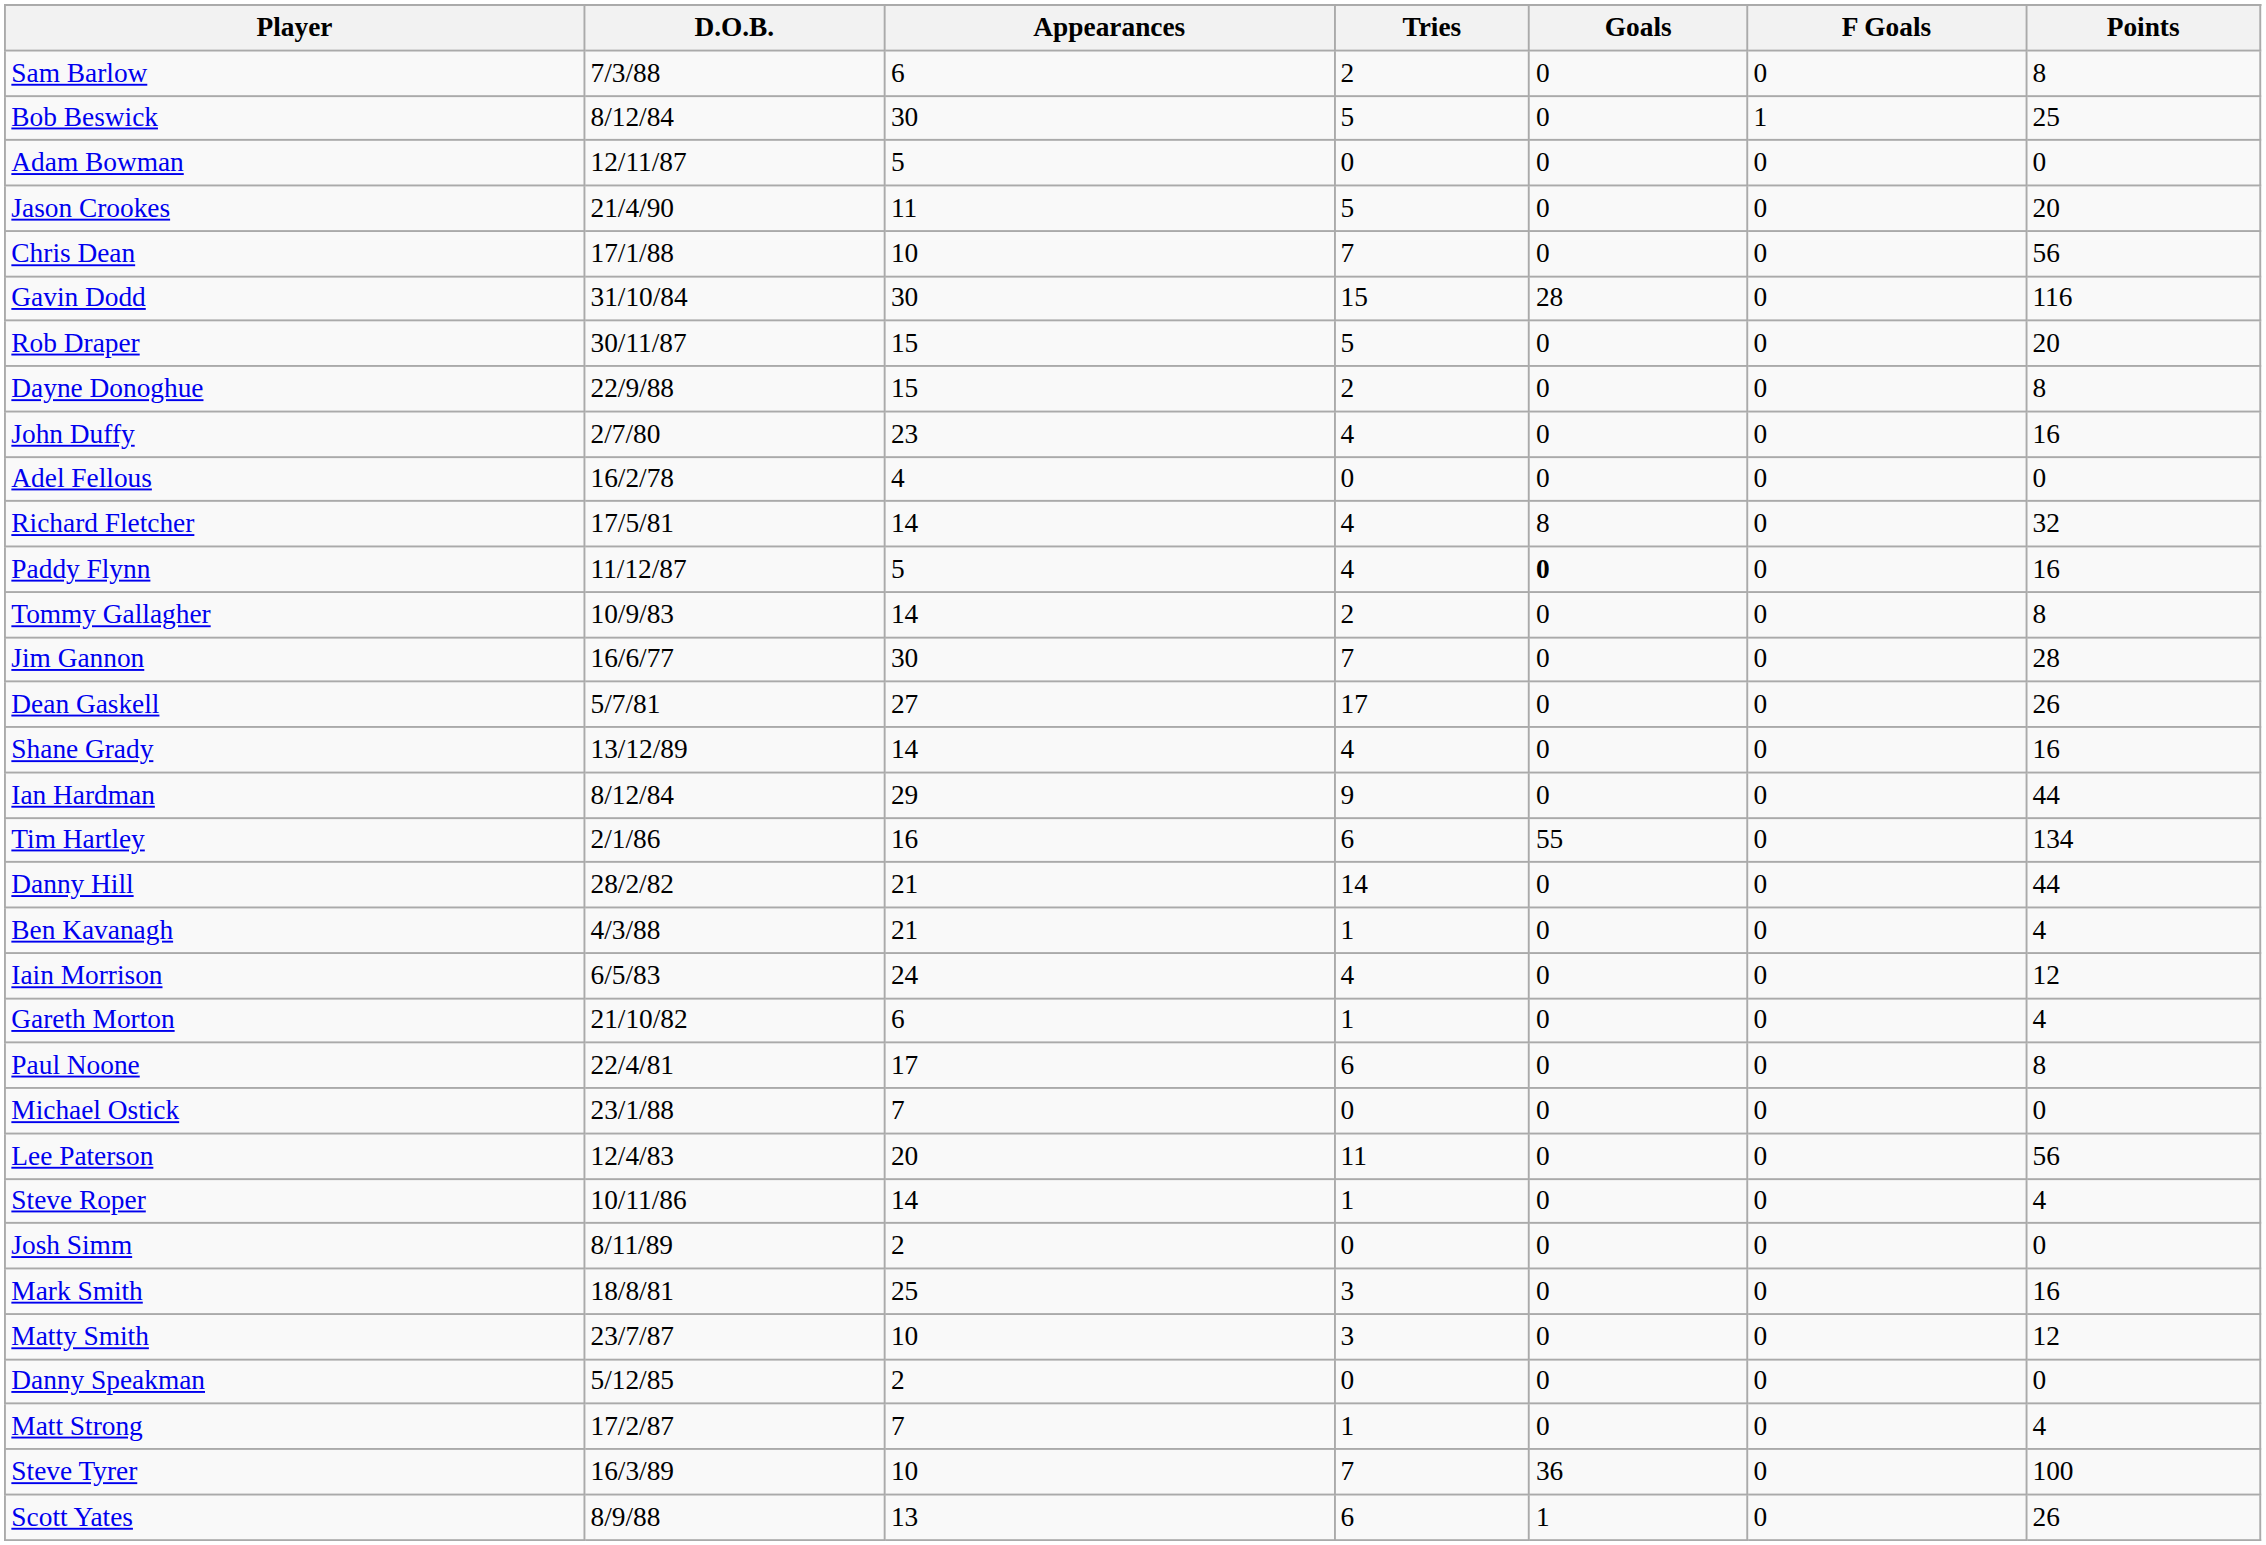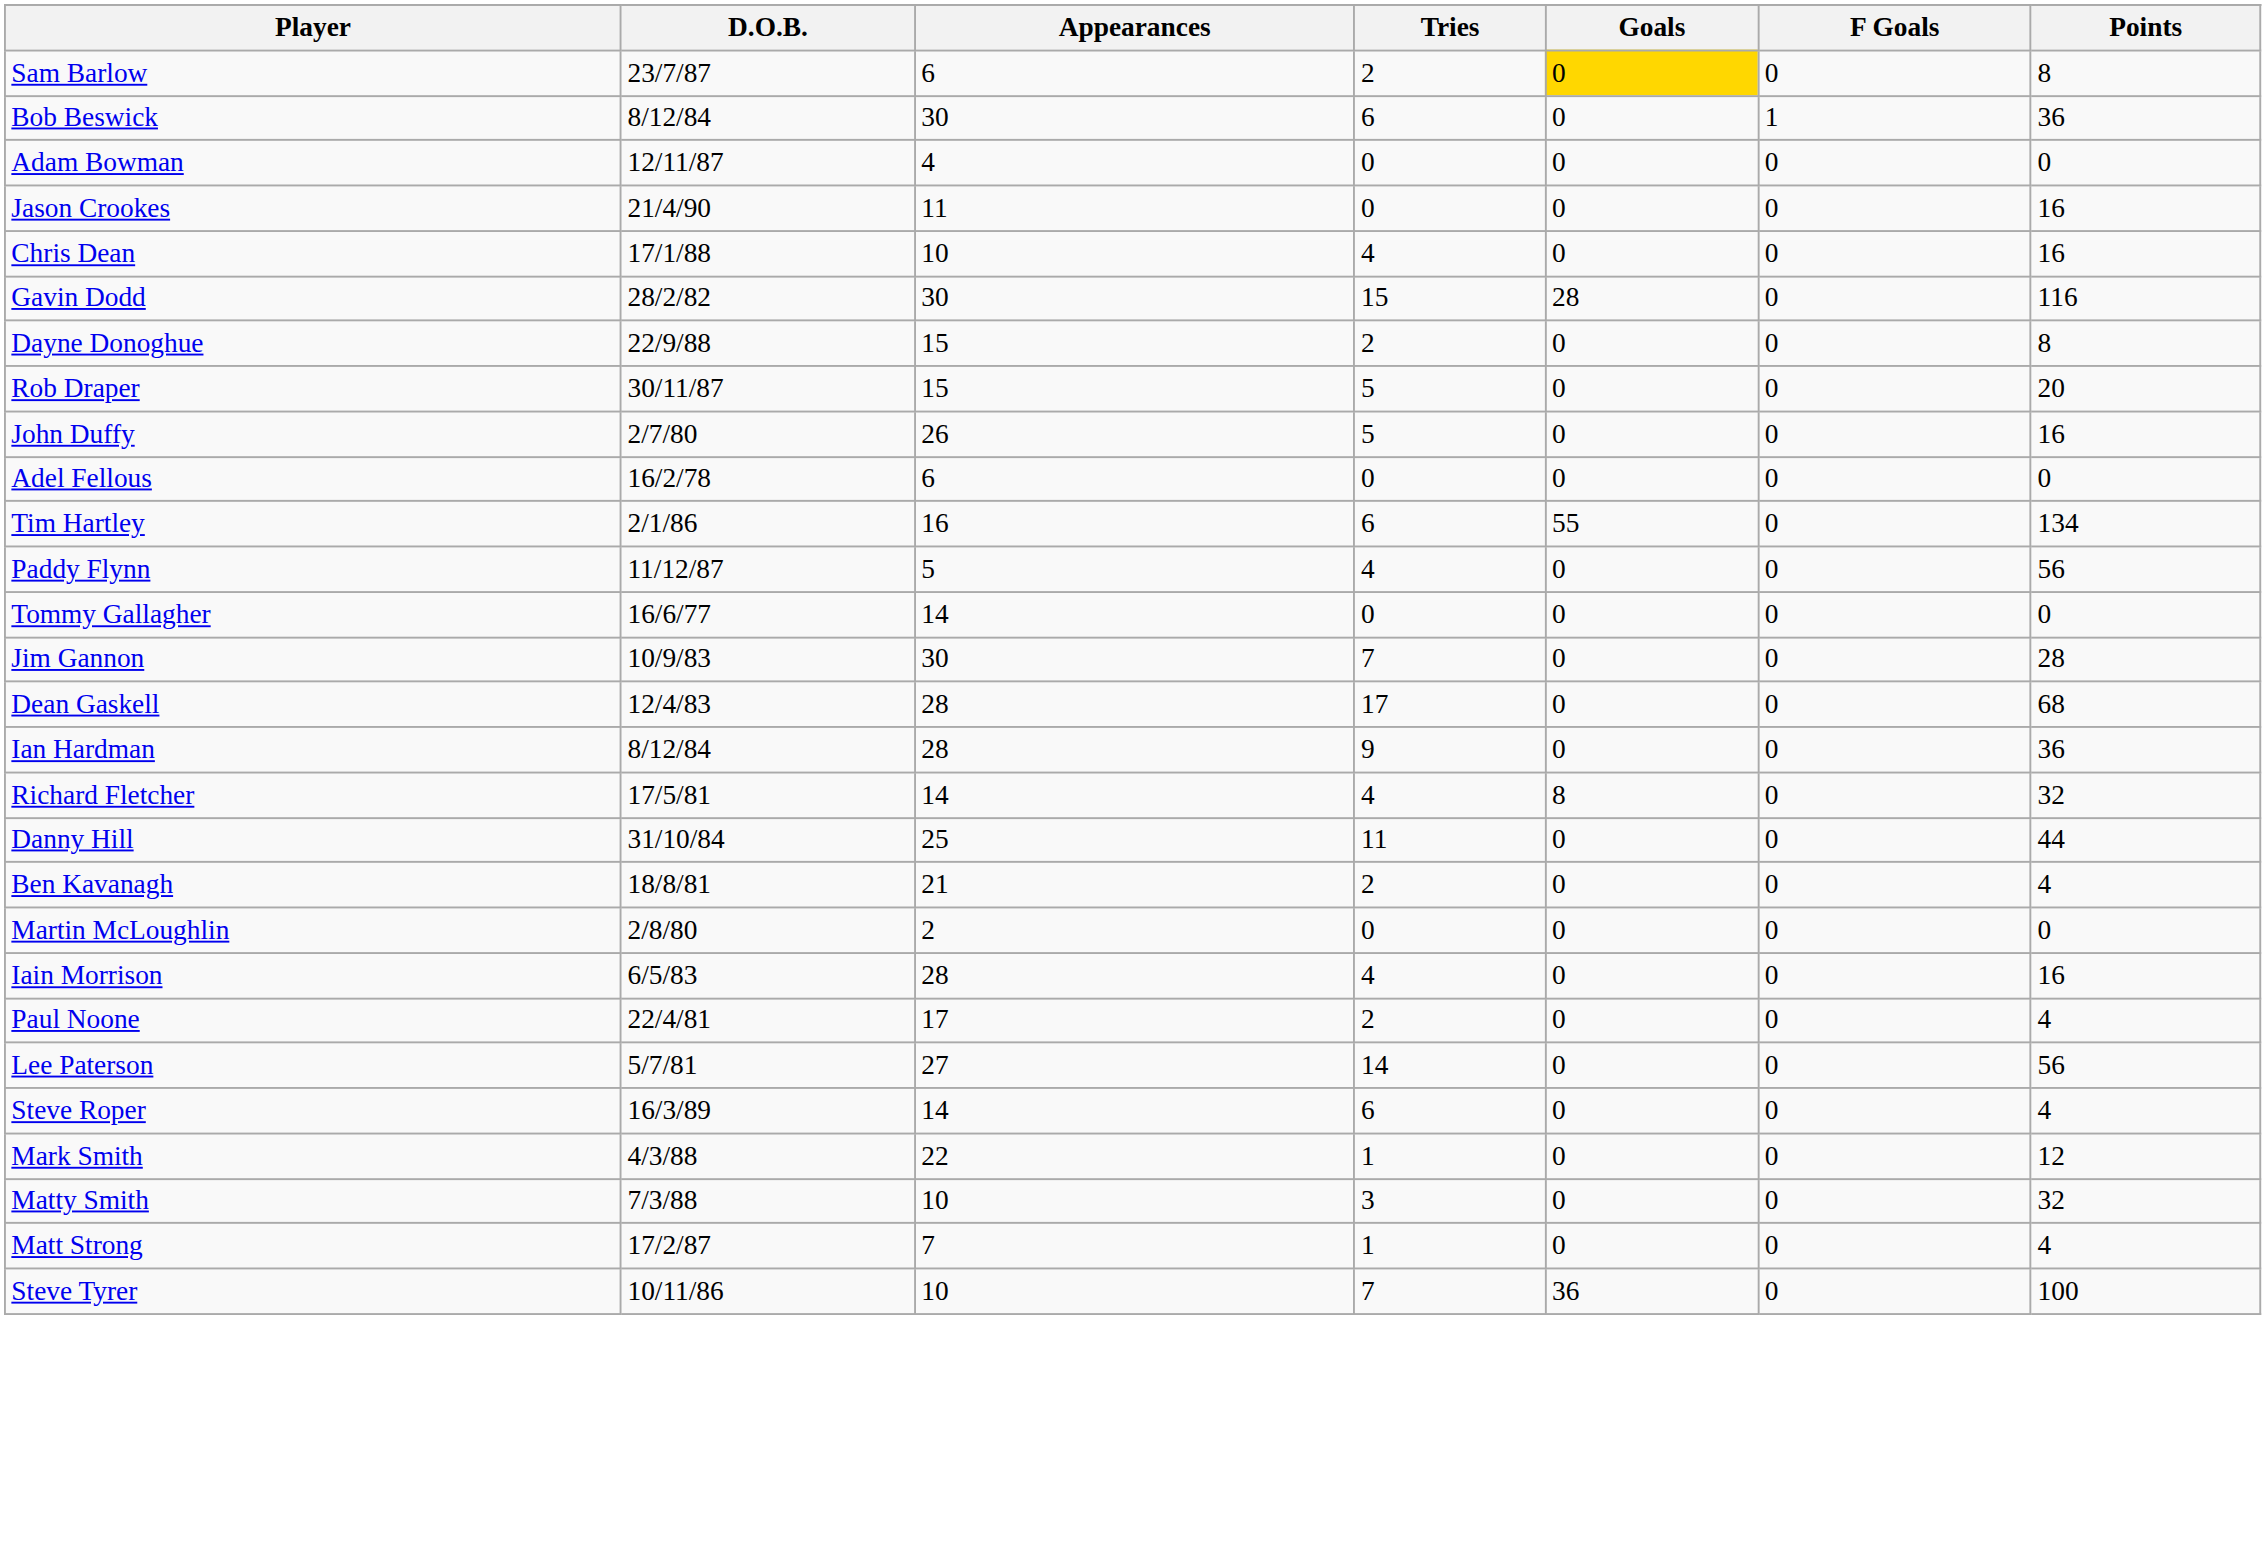Sam Barlow | D.O.B.: 7/3/88 -> 23/7/87
Sam Barlow | Goals: no background -> gold background
Bob Beswick | Tries: 5 -> 6
Bob Beswick | Points: 25 -> 36
Adam Bowman | Appearances: 5 -> 4
Jason Crookes | Tries: 5 -> 0
Jason Crookes | Points: 20 -> 16
Chris Dean | Tries: 7 -> 4
Chris Dean | Points: 56 -> 16
Gavin Dodd | D.O.B.: 31/10/84 -> 28/2/82
rows swapped: Dayne Donoghue <-> Rob Draper
John Duffy | Appearances: 23 -> 26
John Duffy | Tries: 4 -> 5
Adel Fellous | Appearances: 4 -> 6
rows swapped: Richard Fletcher <-> Tim Hartley
Paddy Flynn | Goals: bold -> normal
Paddy Flynn | Points: 16 -> 56
Tommy Gallagher | D.O.B.: 10/9/83 -> 16/6/77
Tommy Gallagher | Tries: 2 -> 0
Tommy Gallagher | Points: 8 -> 0
Jim Gannon | D.O.B.: 16/6/77 -> 10/9/83
Dean Gaskell | D.O.B.: 5/7/81 -> 12/4/83
Dean Gaskell | Appearances: 27 -> 28
Dean Gaskell | Points: 26 -> 68
- row: Shane Grady | 13/12/89 | 14 | 4 | 0 | 0 | 16
Ian Hardman | Appearances: 29 -> 28
Ian Hardman | Points: 44 -> 36
Danny Hill | D.O.B.: 28/2/82 -> 31/10/84
Danny Hill | Appearances: 21 -> 25
Danny Hill | Tries: 14 -> 11
Ben Kavanagh | D.O.B.: 4/3/88 -> 18/8/81
Ben Kavanagh | Tries: 1 -> 2
+ row: Martin McLoughlin | 2/8/80 | 2 | 0 | 0 | 0 | 0
Iain Morrison | Appearances: 24 -> 28
Iain Morrison | Points: 12 -> 16
- row: Gareth Morton | 21/10/82 | 6 | 1 | 0 | 0 | 4
Paul Noone | Tries: 6 -> 2
Paul Noone | Points: 8 -> 4
- row: Michael Ostick | 23/1/88 | 7 | 0 | 0 | 0 | 0
Lee Paterson | D.O.B.: 12/4/83 -> 5/7/81
Lee Paterson | Appearances: 20 -> 27
Lee Paterson | Tries: 11 -> 14
Steve Roper | D.O.B.: 10/11/86 -> 16/3/89
Steve Roper | Tries: 1 -> 6
- row: Josh Simm | 8/11/89 | 2 | 0 | 0 | 0 | 0
Mark Smith | D.O.B.: 18/8/81 -> 4/3/88
Mark Smith | Appearances: 25 -> 22
Mark Smith | Tries: 3 -> 1
Mark Smith | Points: 16 -> 12
Matty Smith | D.O.B.: 23/7/87 -> 7/3/88
Matty Smith | Points: 12 -> 32
- row: Danny Speakman | 5/12/85 | 2 | 0 | 0 | 0 | 0
Steve Tyrer | D.O.B.: 16/3/89 -> 10/11/86
- row: Scott Yates | 8/9/88 | 13 | 6 | 1 | 0 | 26
